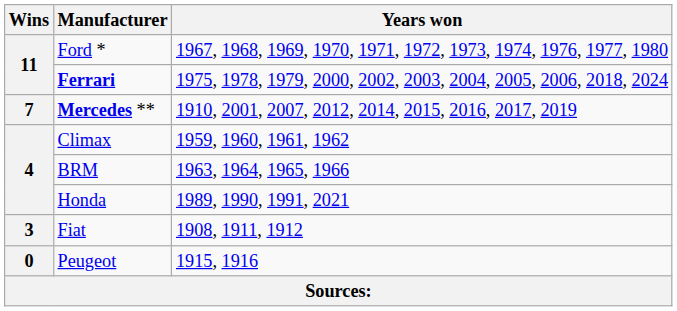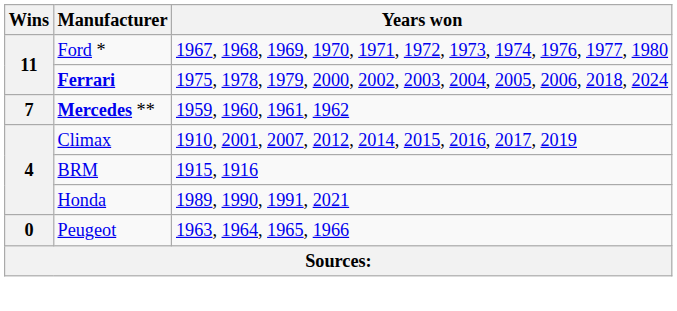Mercedes ** | Years won: 1910, 2001, 2007, 2012, 2014, 2015, 2016, 2017, 2019 -> 1959, 1960, 1961, 1962
Climax | Years won: 1959, 1960, 1961, 1962 -> 1910, 2001, 2007, 2012, 2014, 2015, 2016, 2017, 2019
BRM | Years won: 1963, 1964, 1965, 1966 -> 1915, 1916
- row: 3 | Fiat | 1908, 1911, 1912
Peugeot | Years won: 1915, 1916 -> 1963, 1964, 1965, 1966
